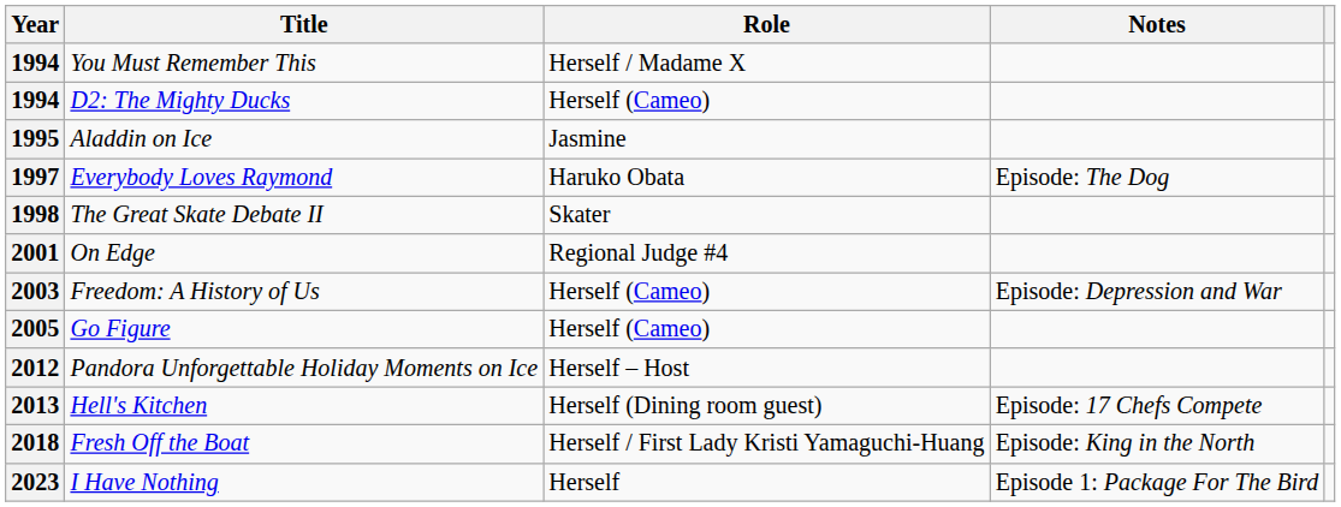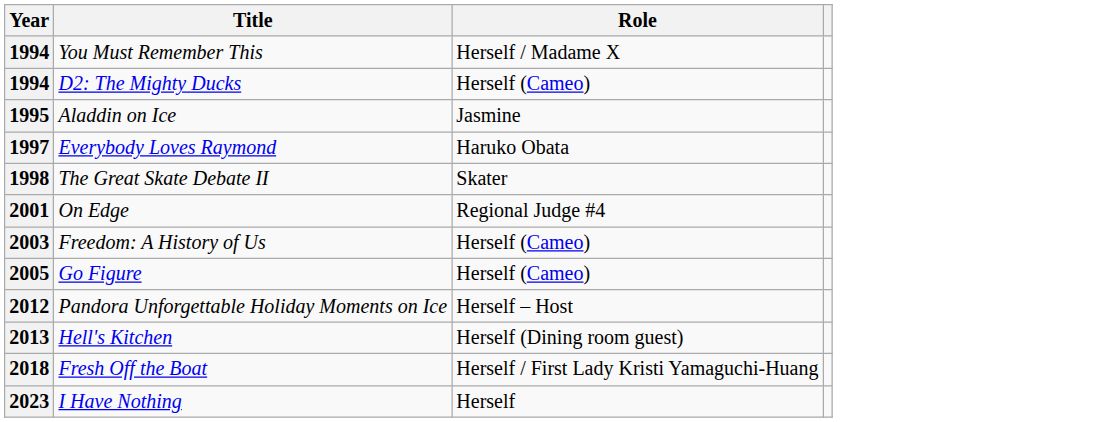- column: Notes | Episode: The Dog | Episode: Depression and War | Episode: 17 Chefs Compete | Episode: King in the North | Episode 1: Package For The Bird
